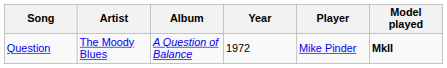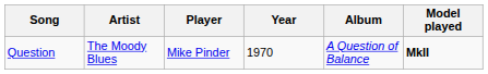columns swapped: Album <-> Player
Question | Year: 1972 -> 1970
